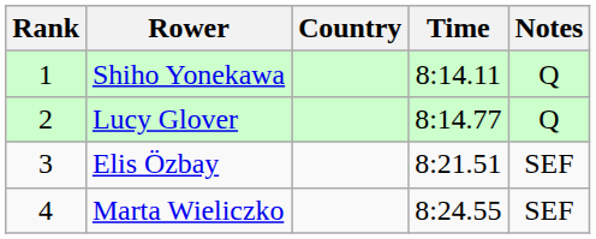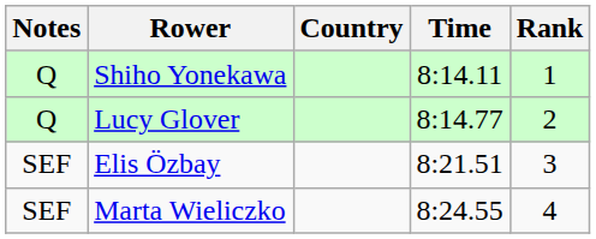columns swapped: Rank <-> Notes
